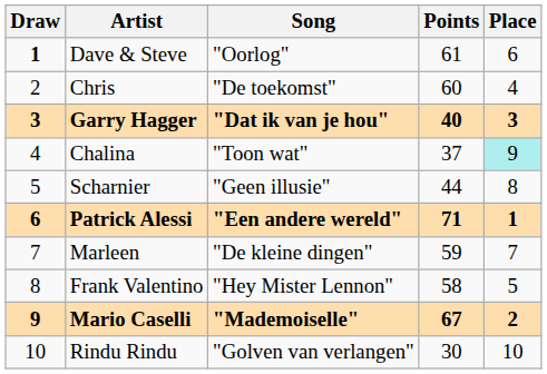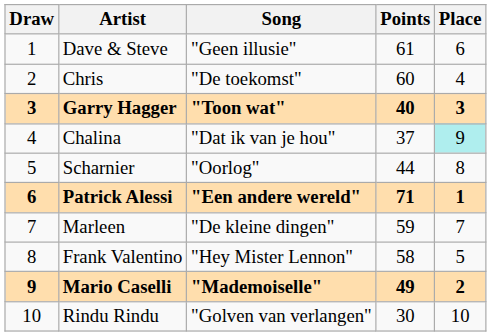Dave & Steve | Draw: bold -> normal
Dave & Steve | Song: "Oorlog" -> "Geen illusie"
Garry Hagger | Song: "Dat ik van je hou" -> "Toon wat"
Chalina | Song: "Toon wat" -> "Dat ik van je hou"
Scharnier | Song: "Geen illusie" -> "Oorlog"
Mario Caselli | Points: 67 -> 49
